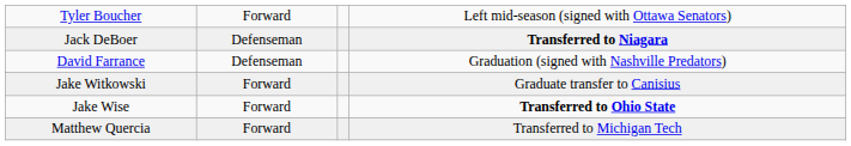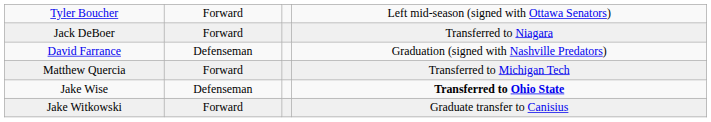Jack DeBoer | column 2: Defenseman -> Forward
Jack DeBoer | column 4: bold -> normal
rows swapped: Matthew Quercia <-> Jake Witkowski
Jake Wise | column 2: Forward -> Defenseman
